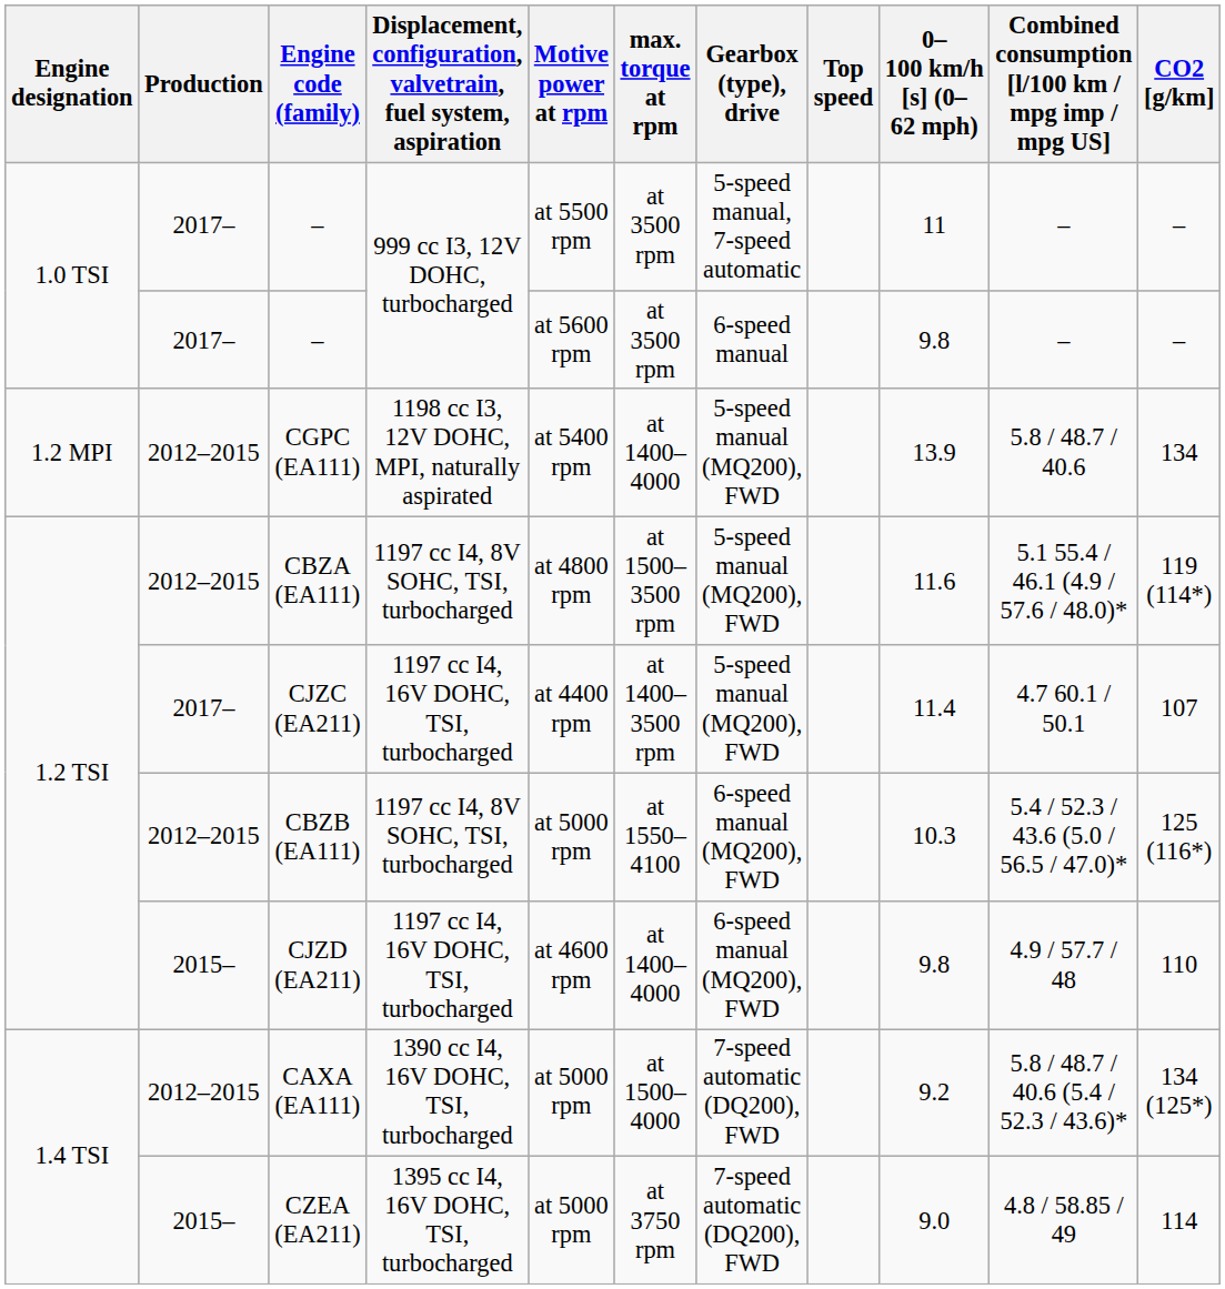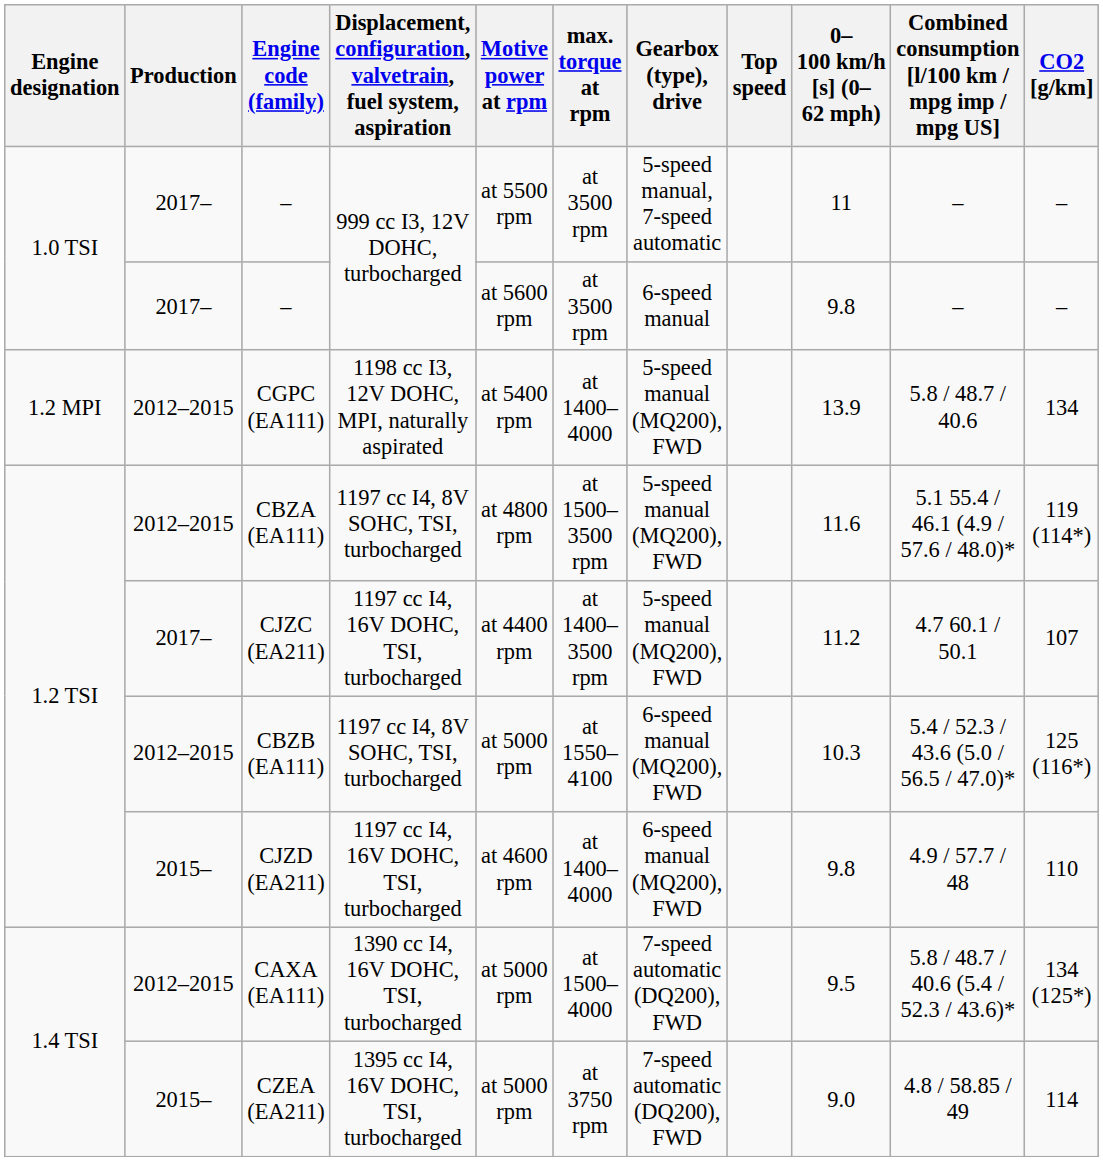CJZC (EA211) | 0–100 km/h [s] (0–62 mph): 11.4 -> 11.2
CAXA (EA111) | 0–100 km/h [s] (0–62 mph): 9.2 -> 9.5
